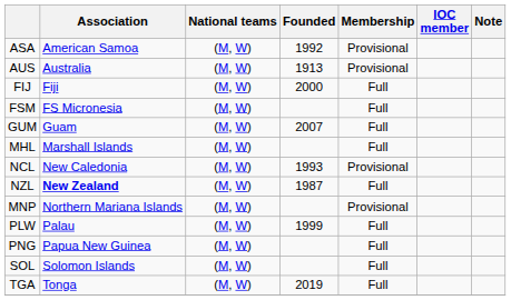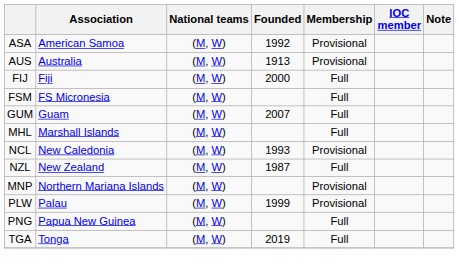NZL | Association: bold -> normal
PLW | Membership: Full -> Provisional
- row: SOL | Solomon Islands | (M, W) | Full
